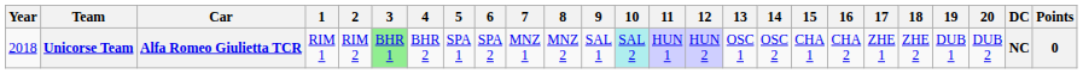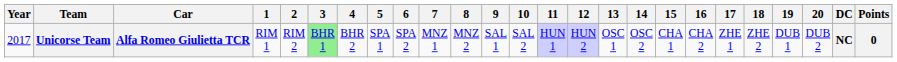Unicorse Team | Year: 2018 -> 2017
Unicorse Team | 10: paleturquoise background -> no background
